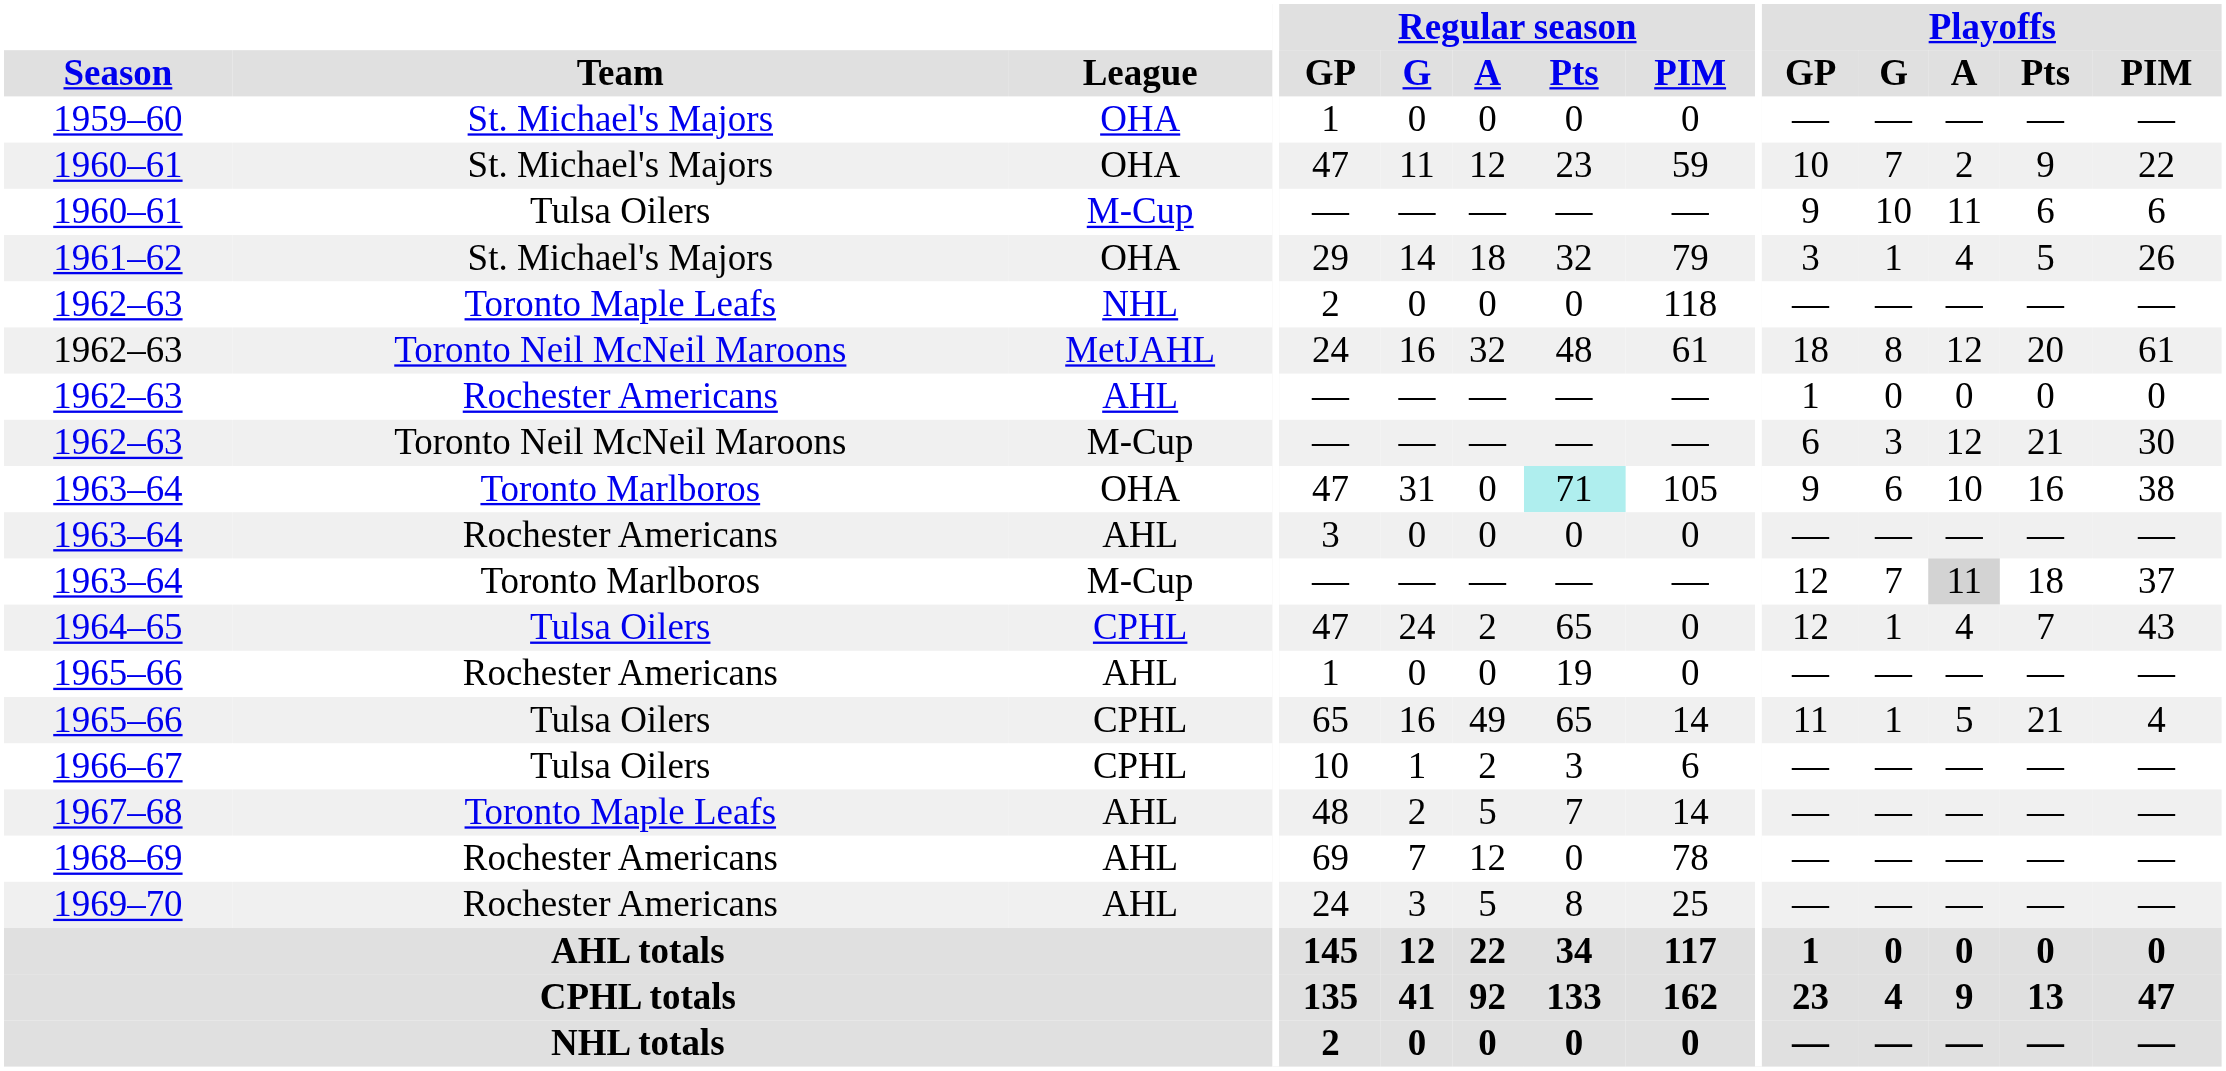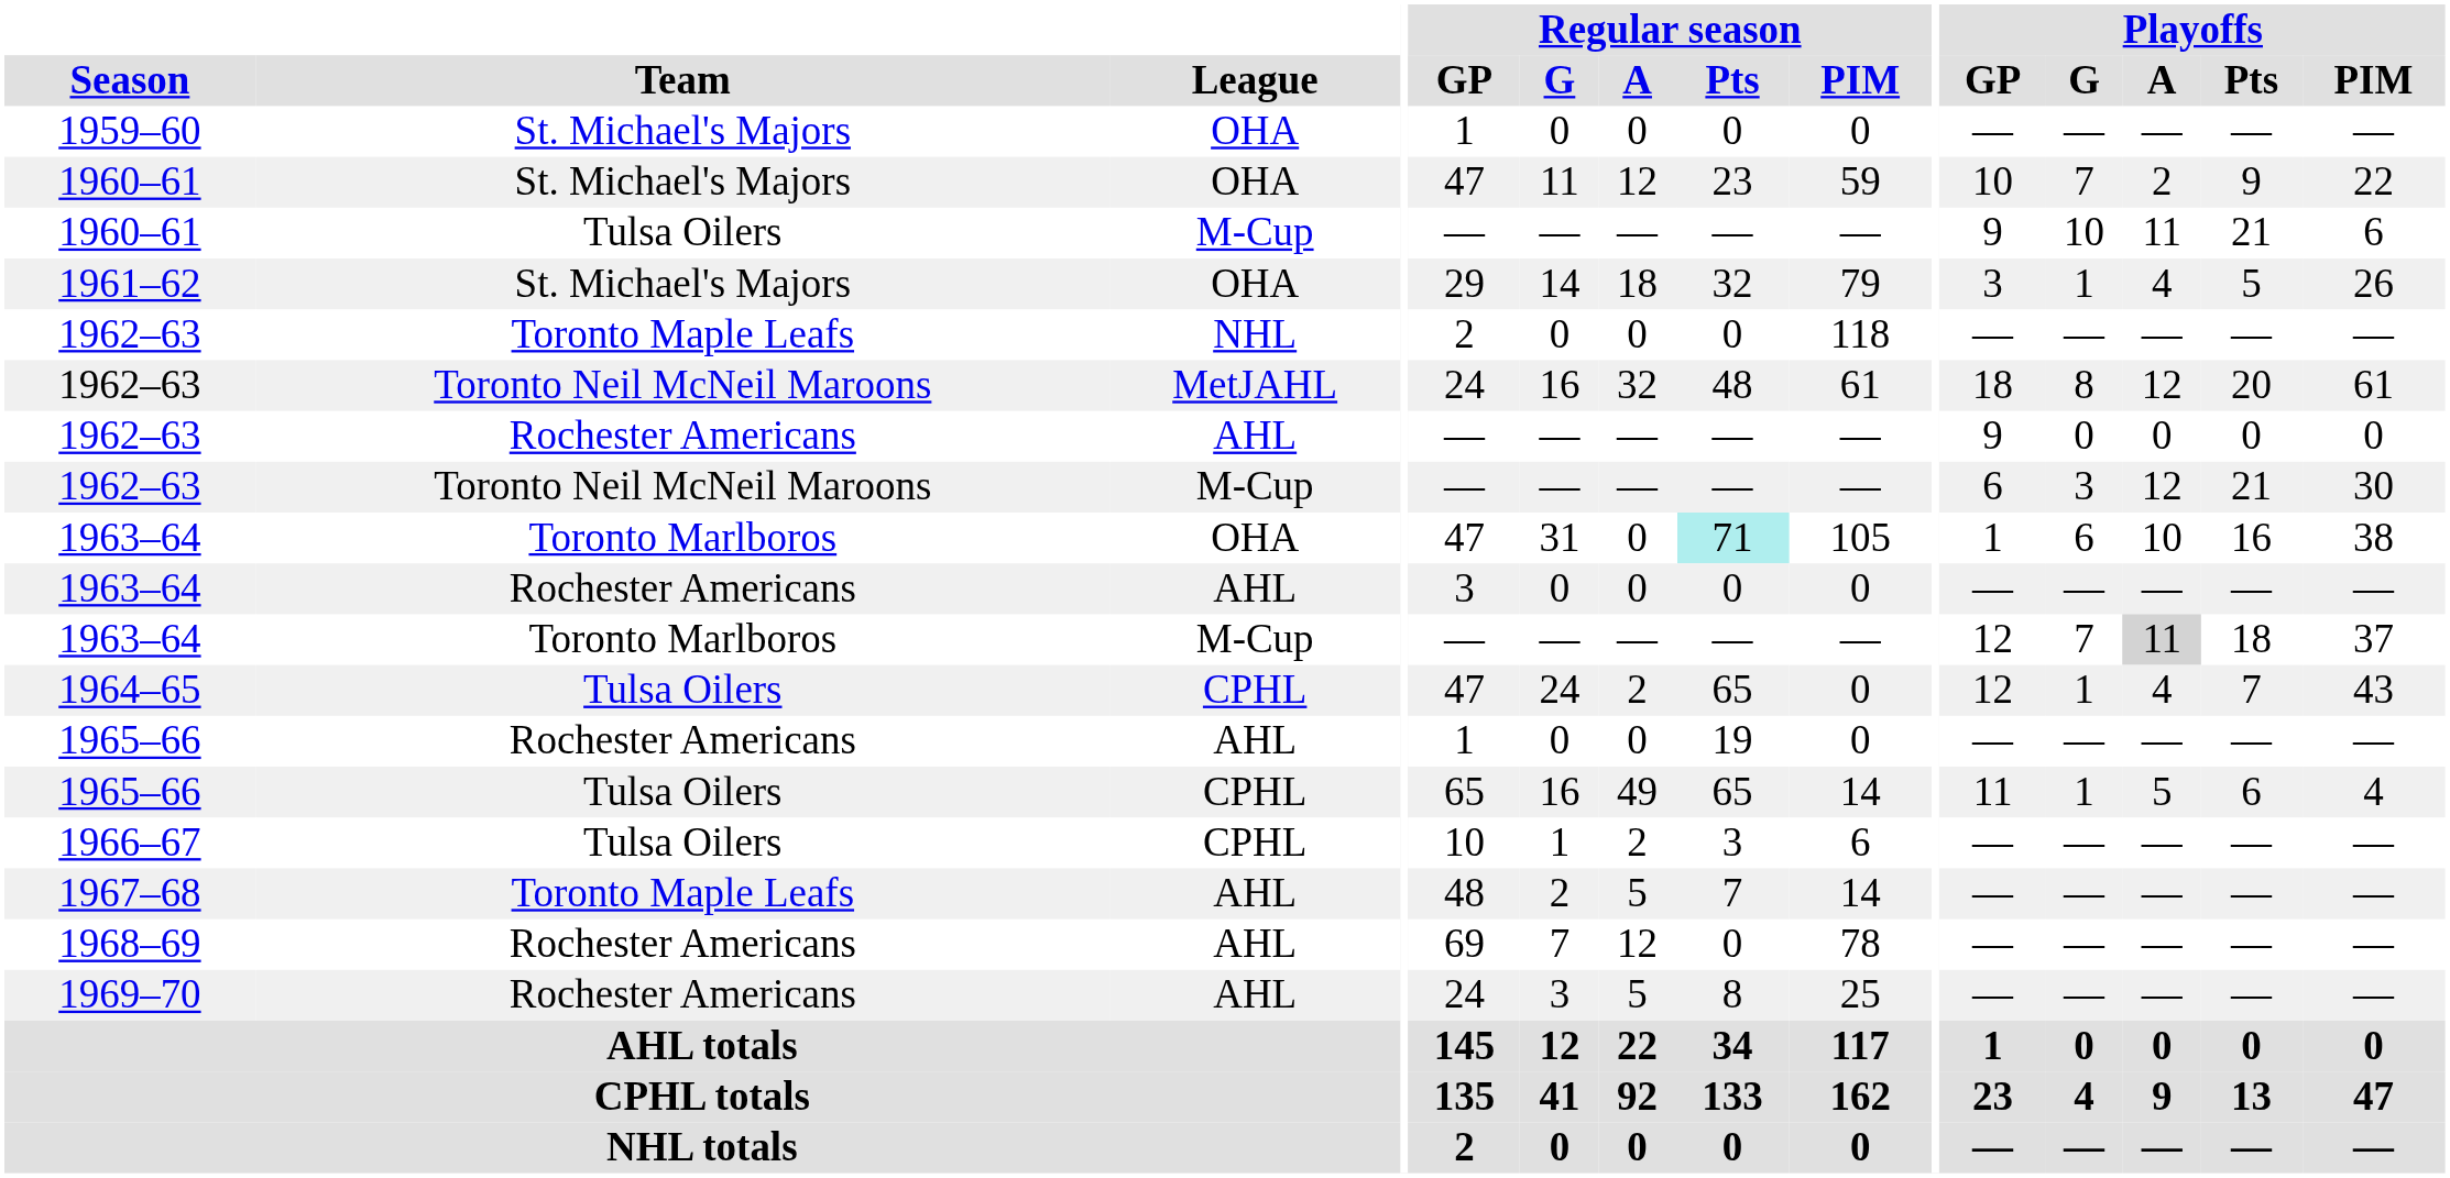1960–61 / M-Cup | Playoffs / Pts: 6 -> 21
1962–63 / AHL | Playoffs / GP: 1 -> 9
1963–64 / OHA | Playoffs / GP: 9 -> 1
1965–66 / CPHL | Playoffs / Pts: 21 -> 6
